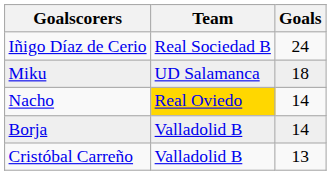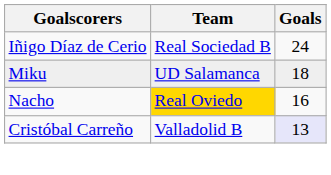Nacho | Goals: 14 -> 16
- row: Borja | Valladolid B | 14
Cristóbal Carreño | Goals: no background -> lavender background
